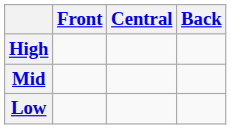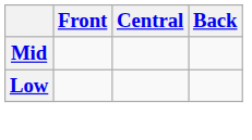- row: High
